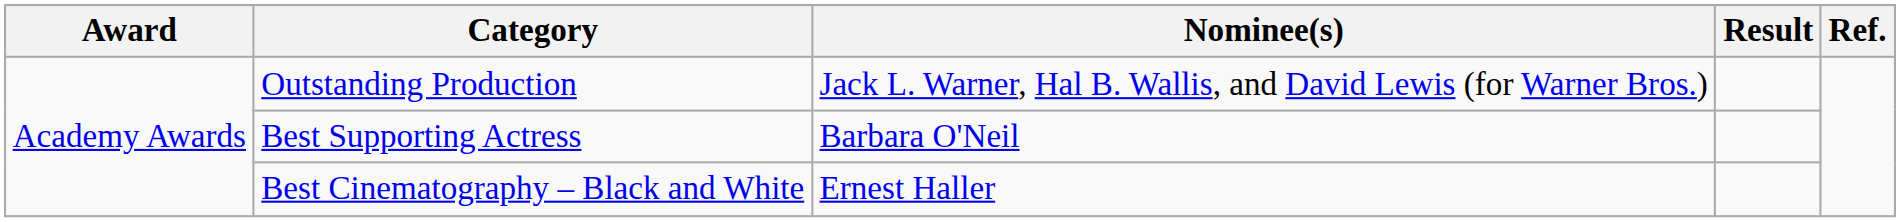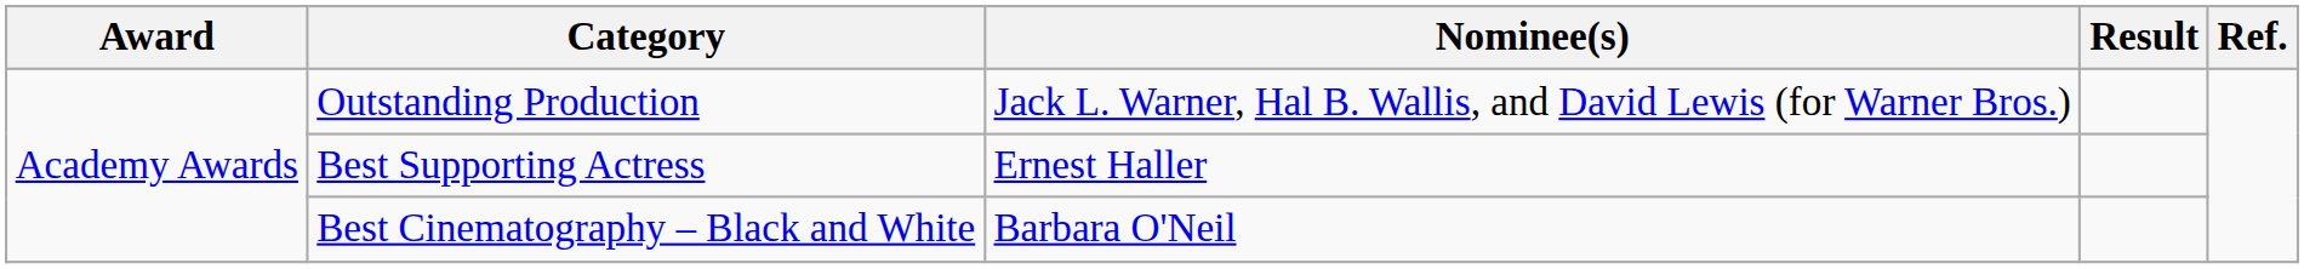Best Supporting Actress | Nominee(s): Barbara O'Neil -> Ernest Haller
Best Cinematography – Black and White | Nominee(s): Ernest Haller -> Barbara O'Neil
